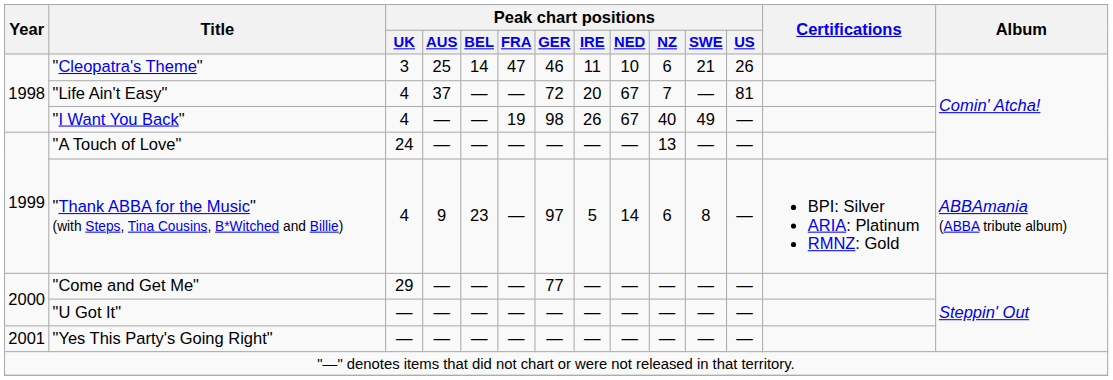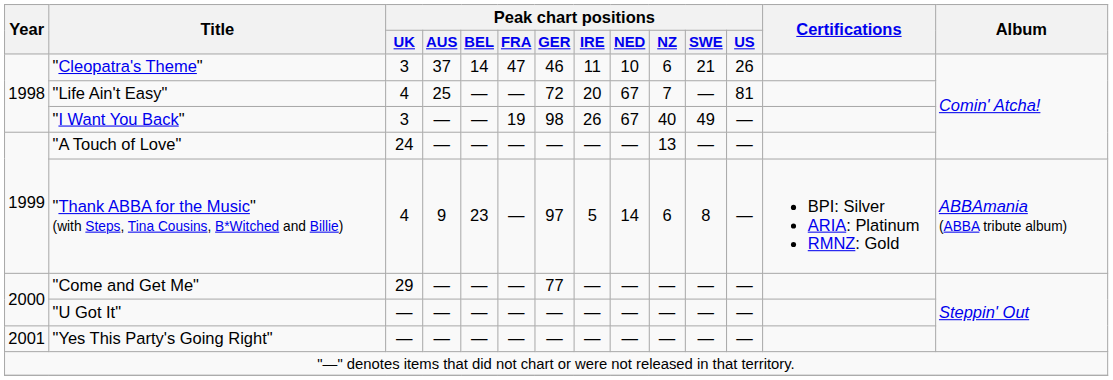"Cleopatra's Theme" | Peak chart positions / AUS: 25 -> 37
"Life Ain't Easy" | Peak chart positions / AUS: 37 -> 25
"I Want You Back" | Peak chart positions / UK: 4 -> 3
